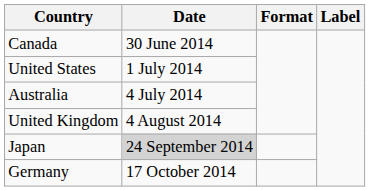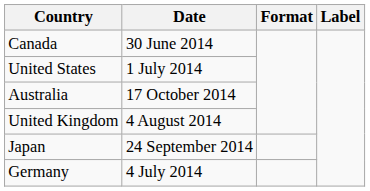Australia | Date: 4 July 2014 -> 17 October 2014
Japan | Date: lightgrey background -> no background
Germany | Date: 17 October 2014 -> 4 July 2014
